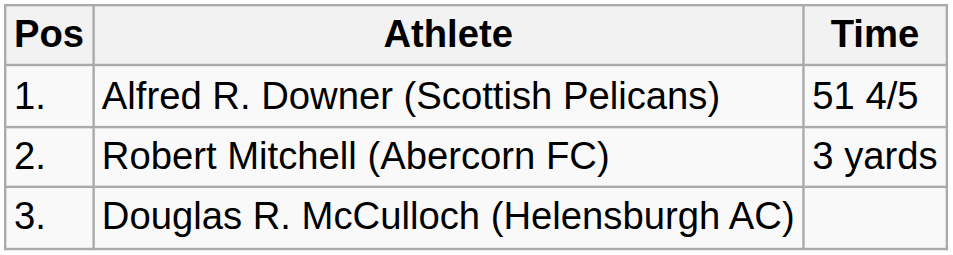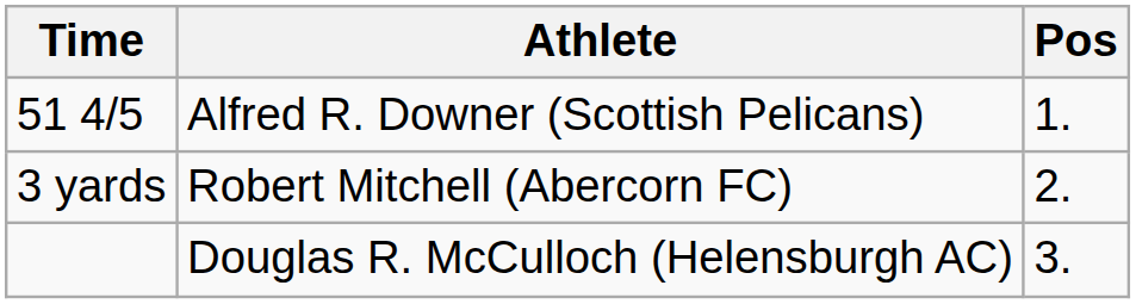columns swapped: Pos <-> Time
